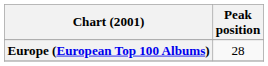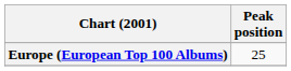Europe (European Top 100 Albums) | Peak position: 28 -> 25
